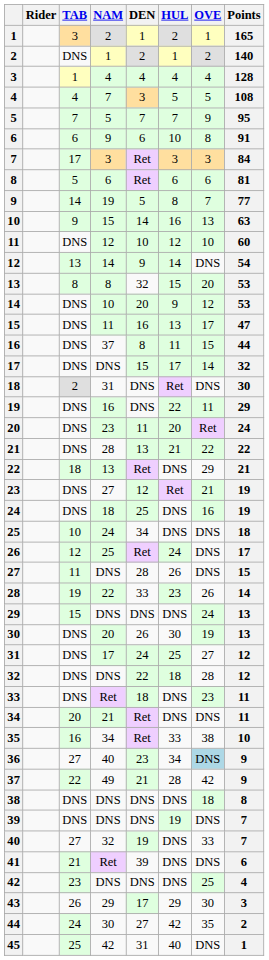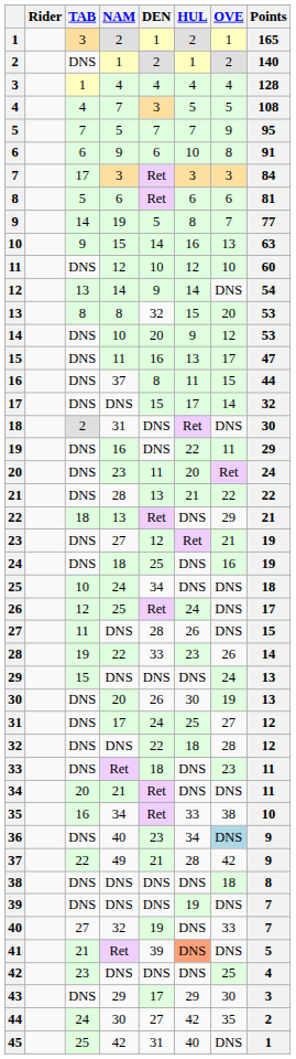36 | TAB: 27 -> DNS
41 | HUL: no background -> lightsalmon background
41 | Points: 6 -> 5
43 | TAB: 26 -> DNS
